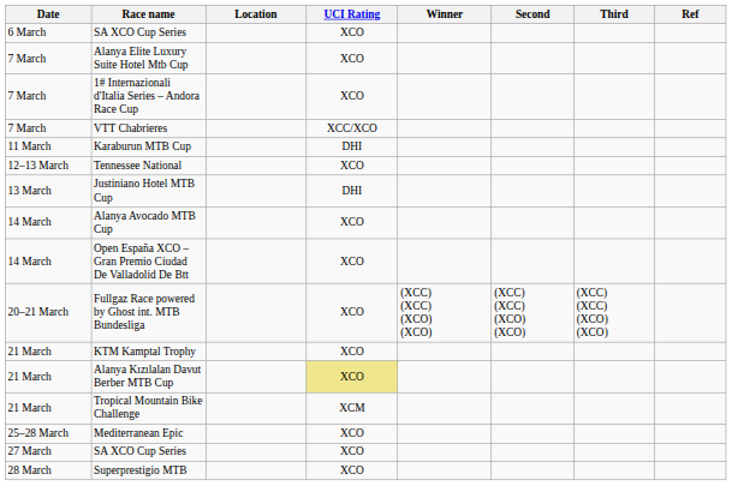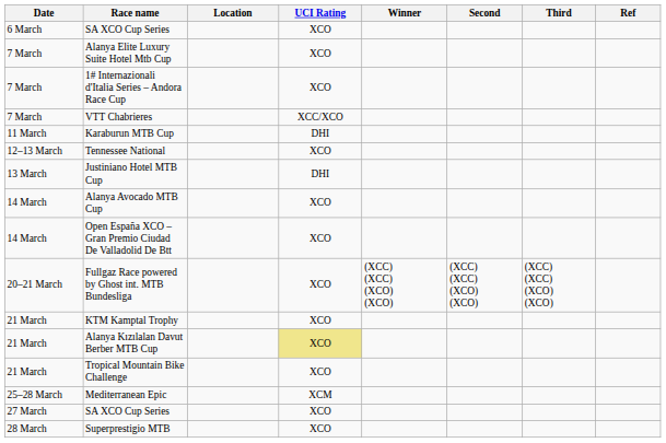Tropical Mountain Bike Challenge | UCI Rating: XCM -> XCO
Mediterranean Epic | UCI Rating: XCO -> XCM
